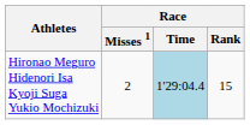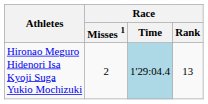Hironao Meguro Hidenori Isa Kyoji Suga Yukio Mochizuki | Race / Rank: 15 -> 13
